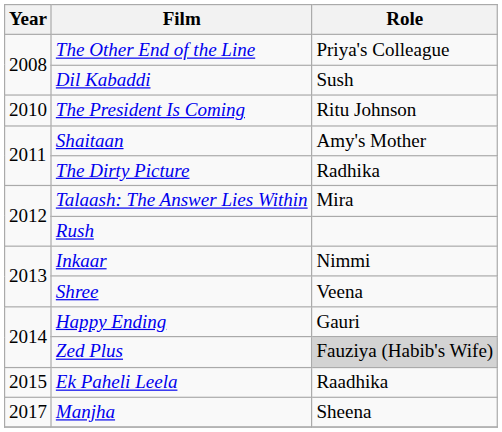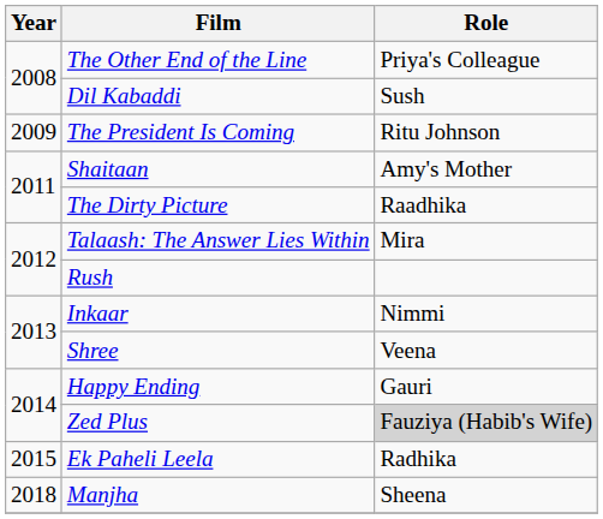The President Is Coming | Year: 2010 -> 2009
The Dirty Picture | Role: Radhika -> Raadhika
Ek Paheli Leela | Role: Raadhika -> Radhika
Manjha | Year: 2017 -> 2018
